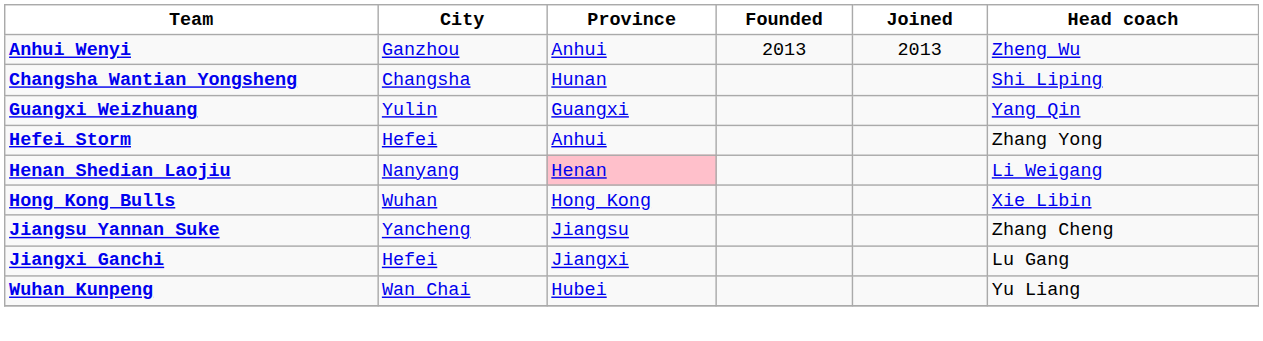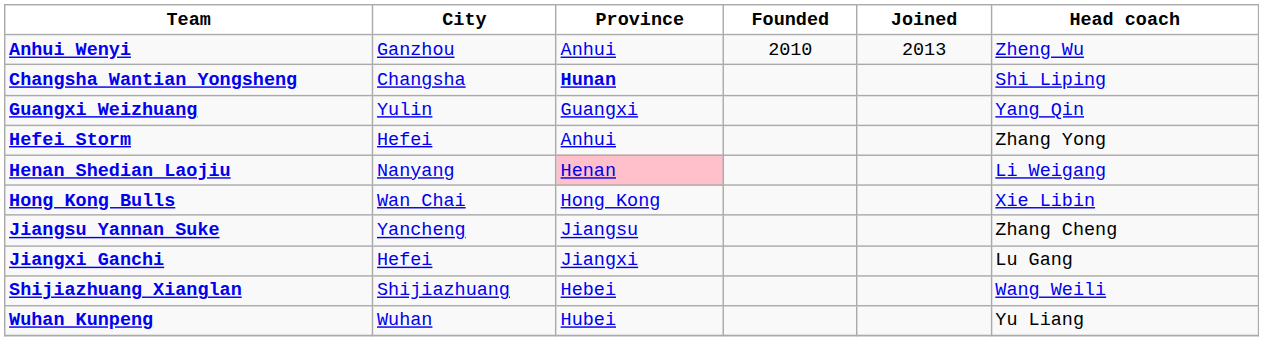Anhui Wenyi | Founded: 2013 -> 2010
Changsha Wantian Yongsheng | Province: normal -> bold
Hong Kong Bulls | City: Wuhan -> Wan Chai
+ row: Shijiazhuang Xianglan | Shijiazhuang | Hebei | Wang Weili
Wuhan Kunpeng | City: Wan Chai -> Wuhan
